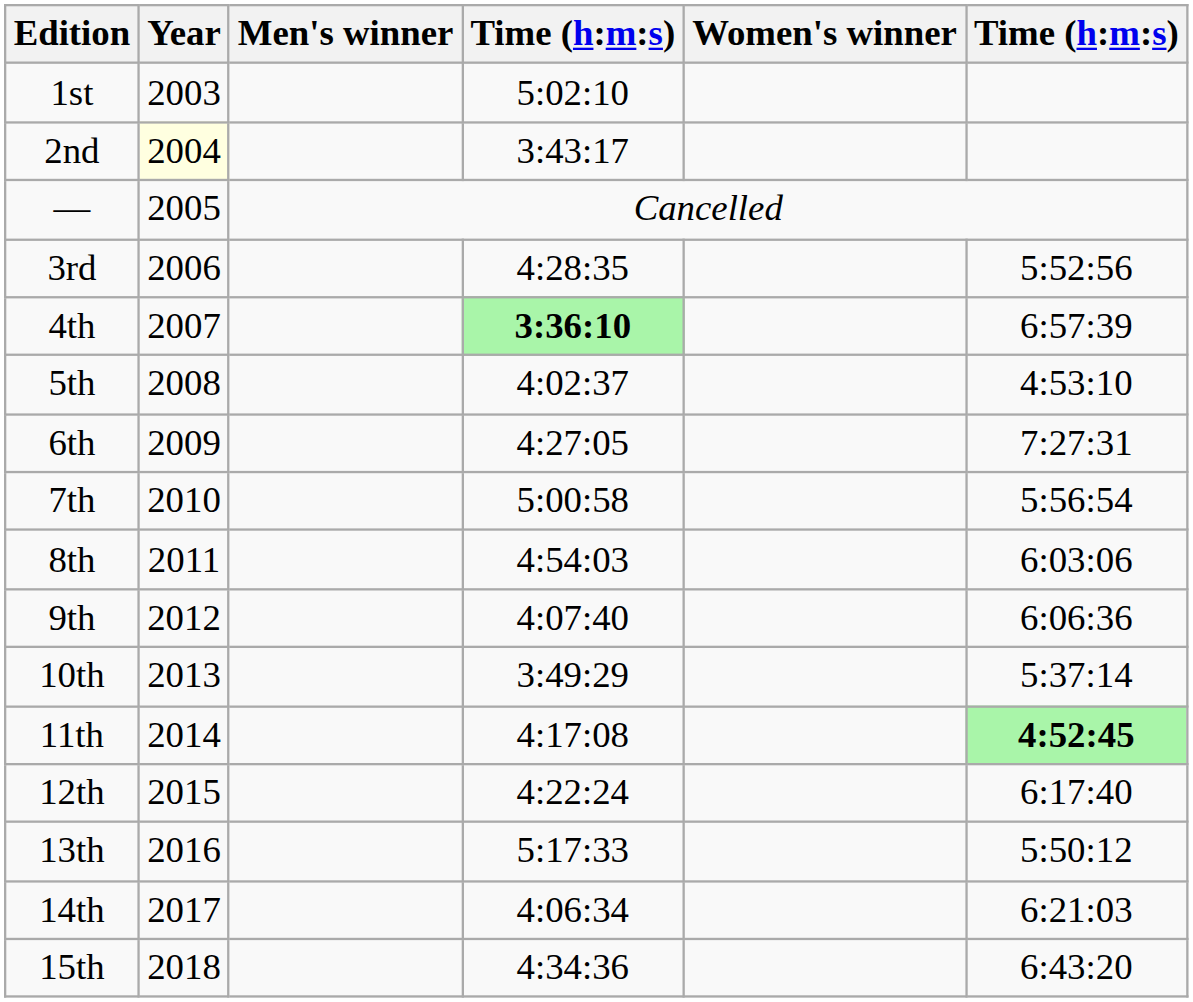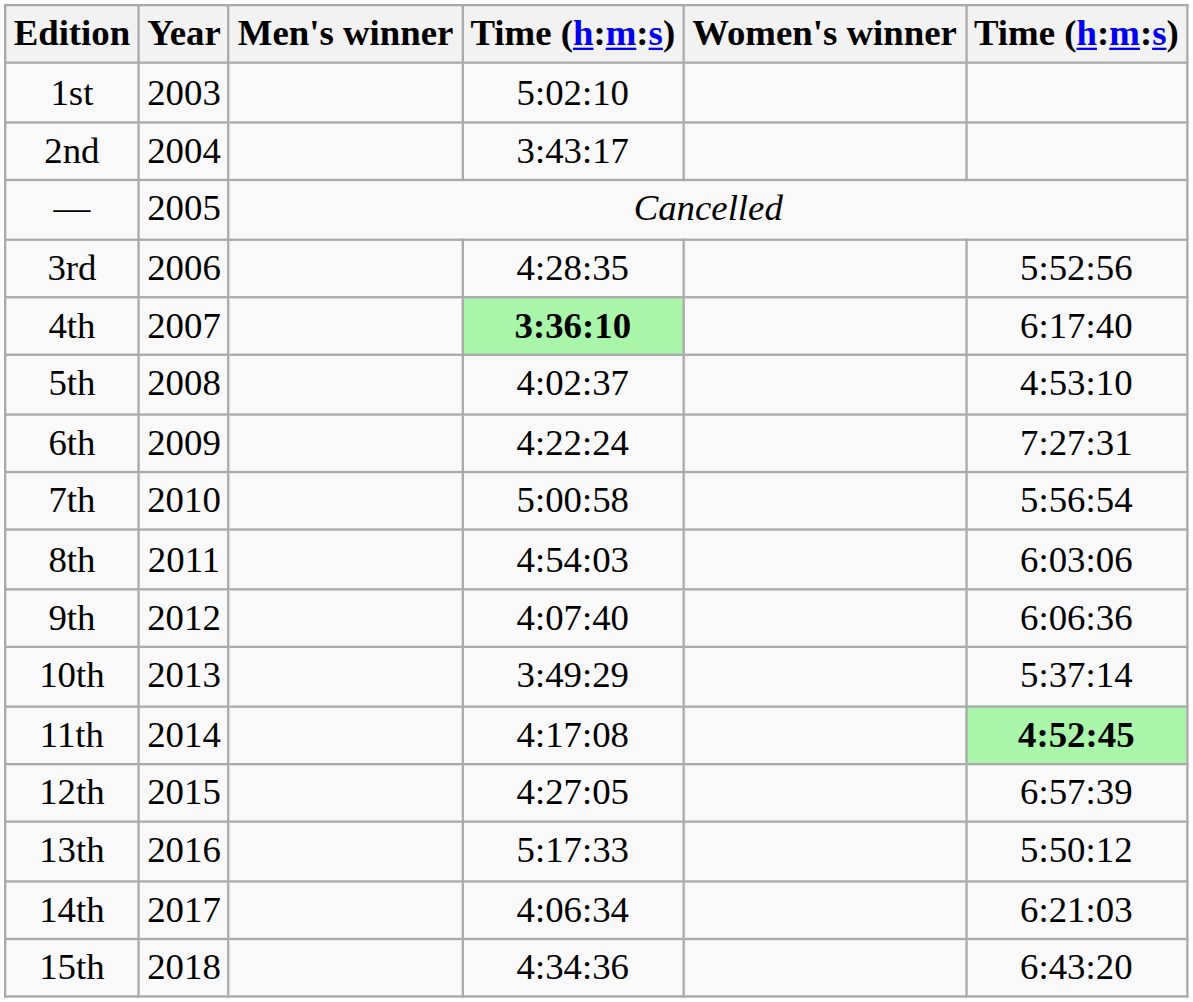2nd | Year: lightyellow background -> no background
4th | column 6: 6:57:39 -> 6:17:40
6th | column 4: 4:27:05 -> 4:22:24
12th | column 4: 4:22:24 -> 4:27:05
12th | column 6: 6:17:40 -> 6:57:39
